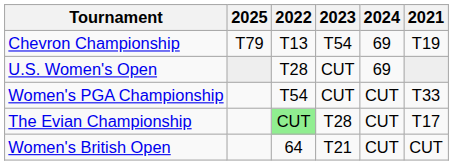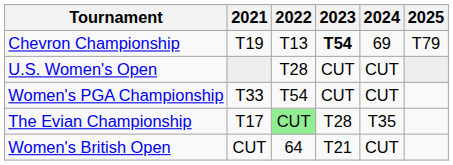columns swapped: 2021 <-> 2025
Chevron Championship | 2023: normal -> bold
U.S. Women's Open | 2024: 69 -> CUT
The Evian Championship | 2024: CUT -> T35
